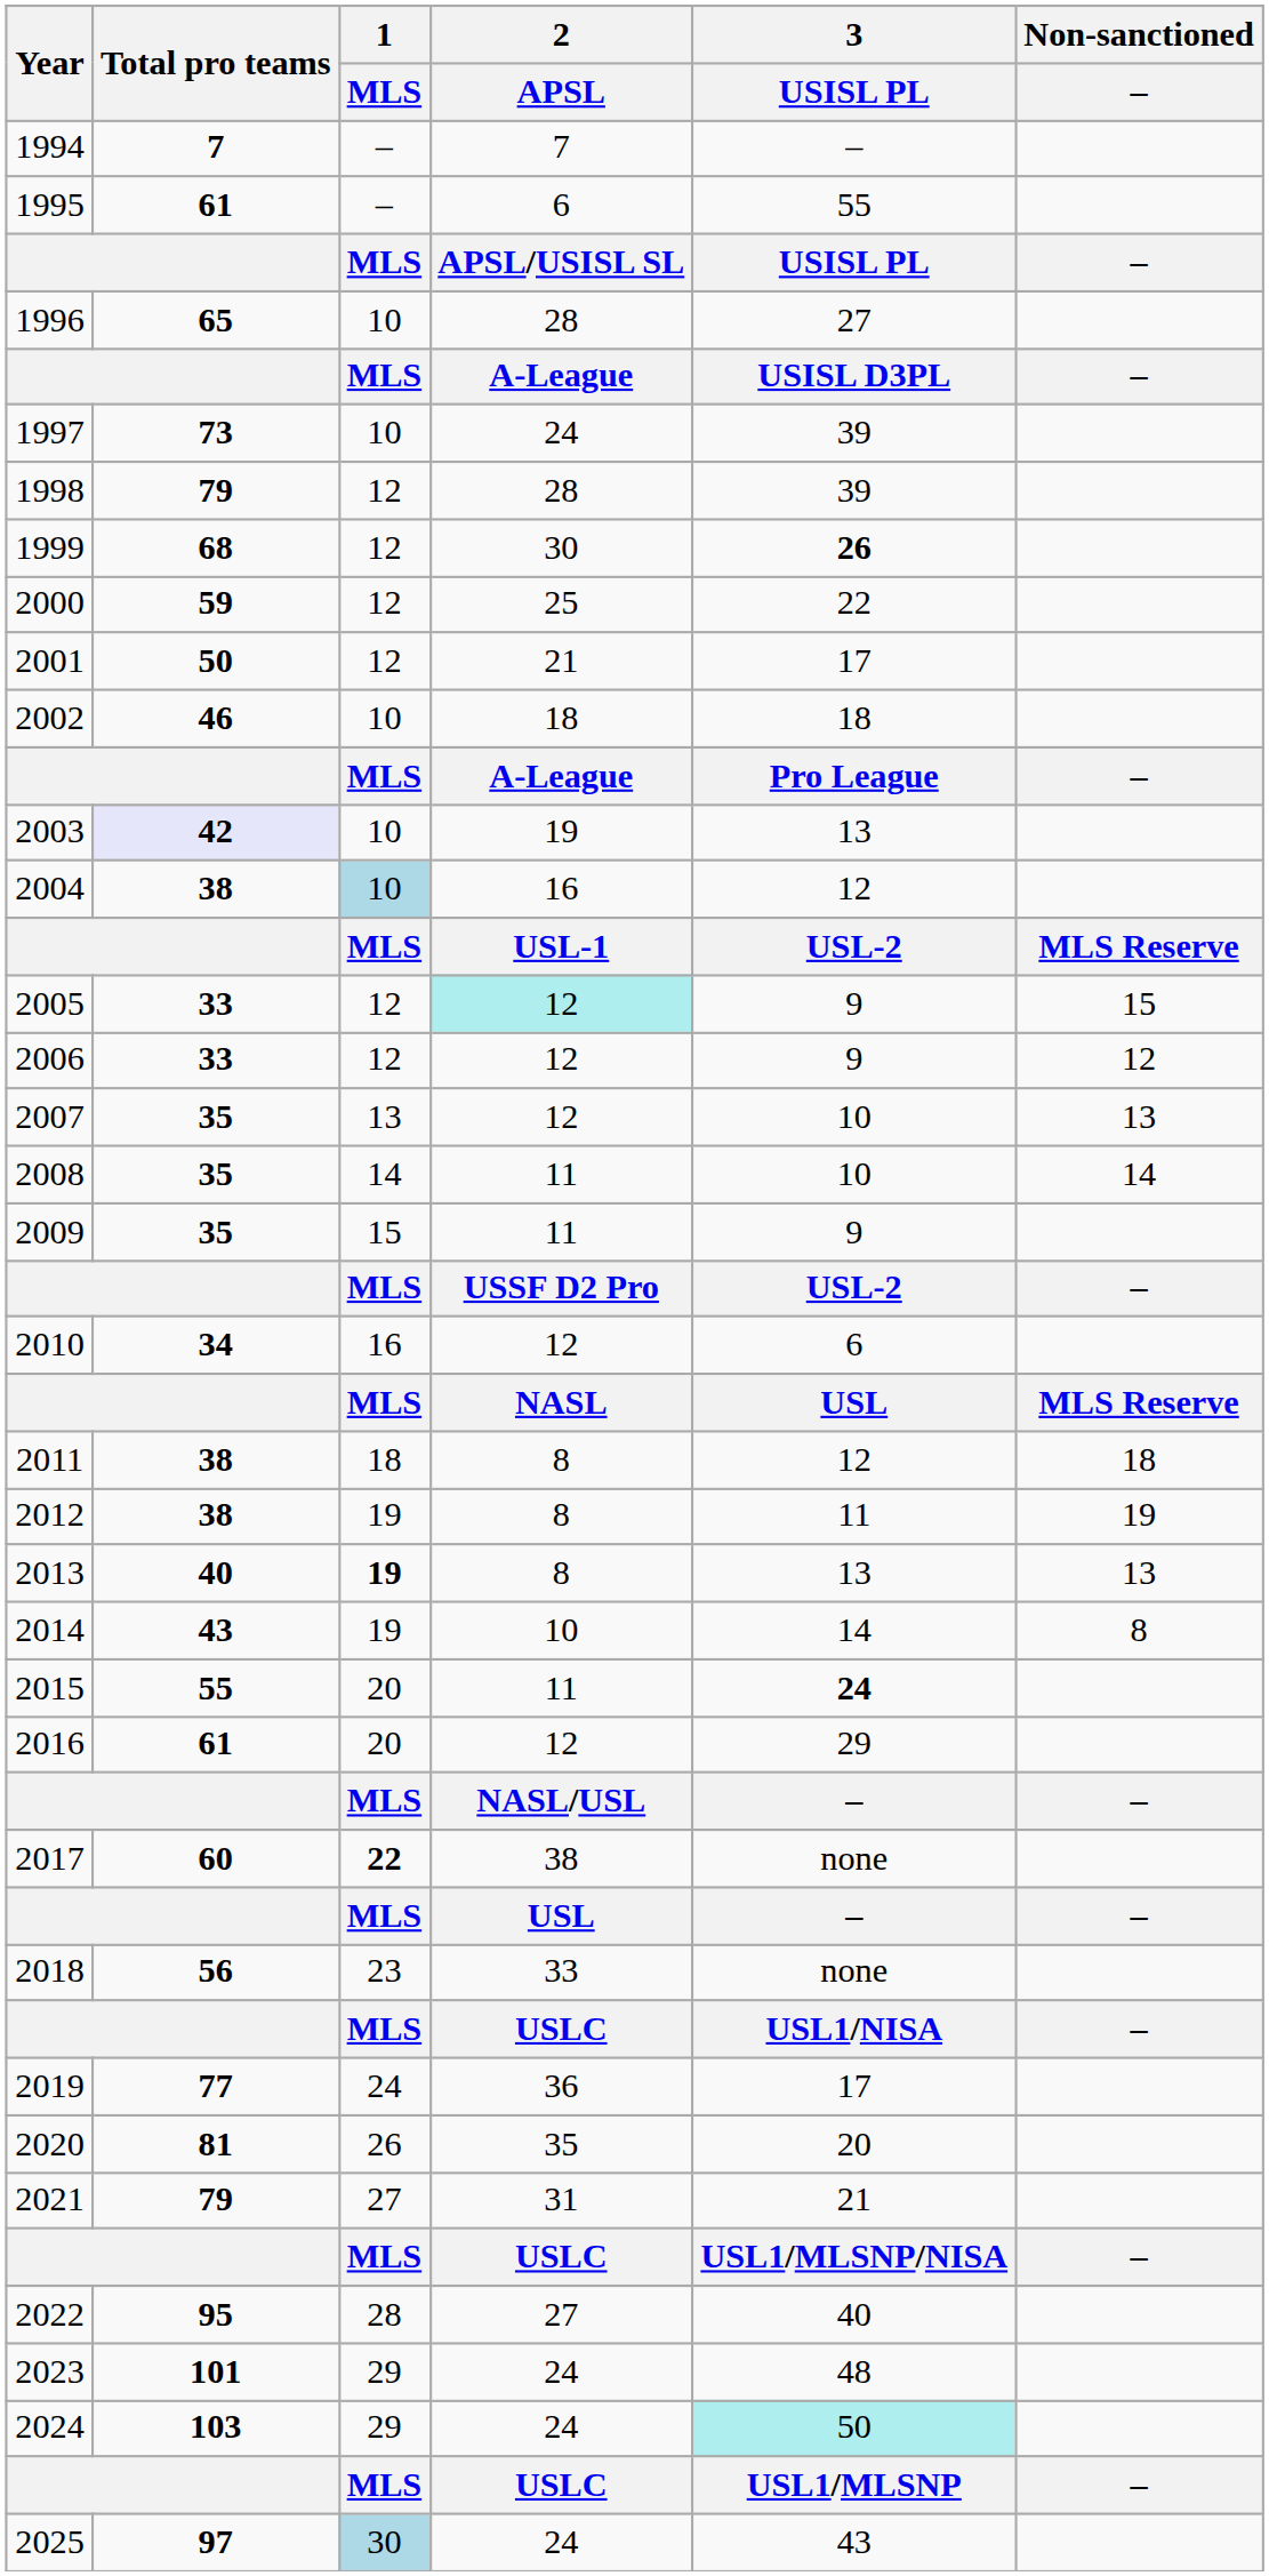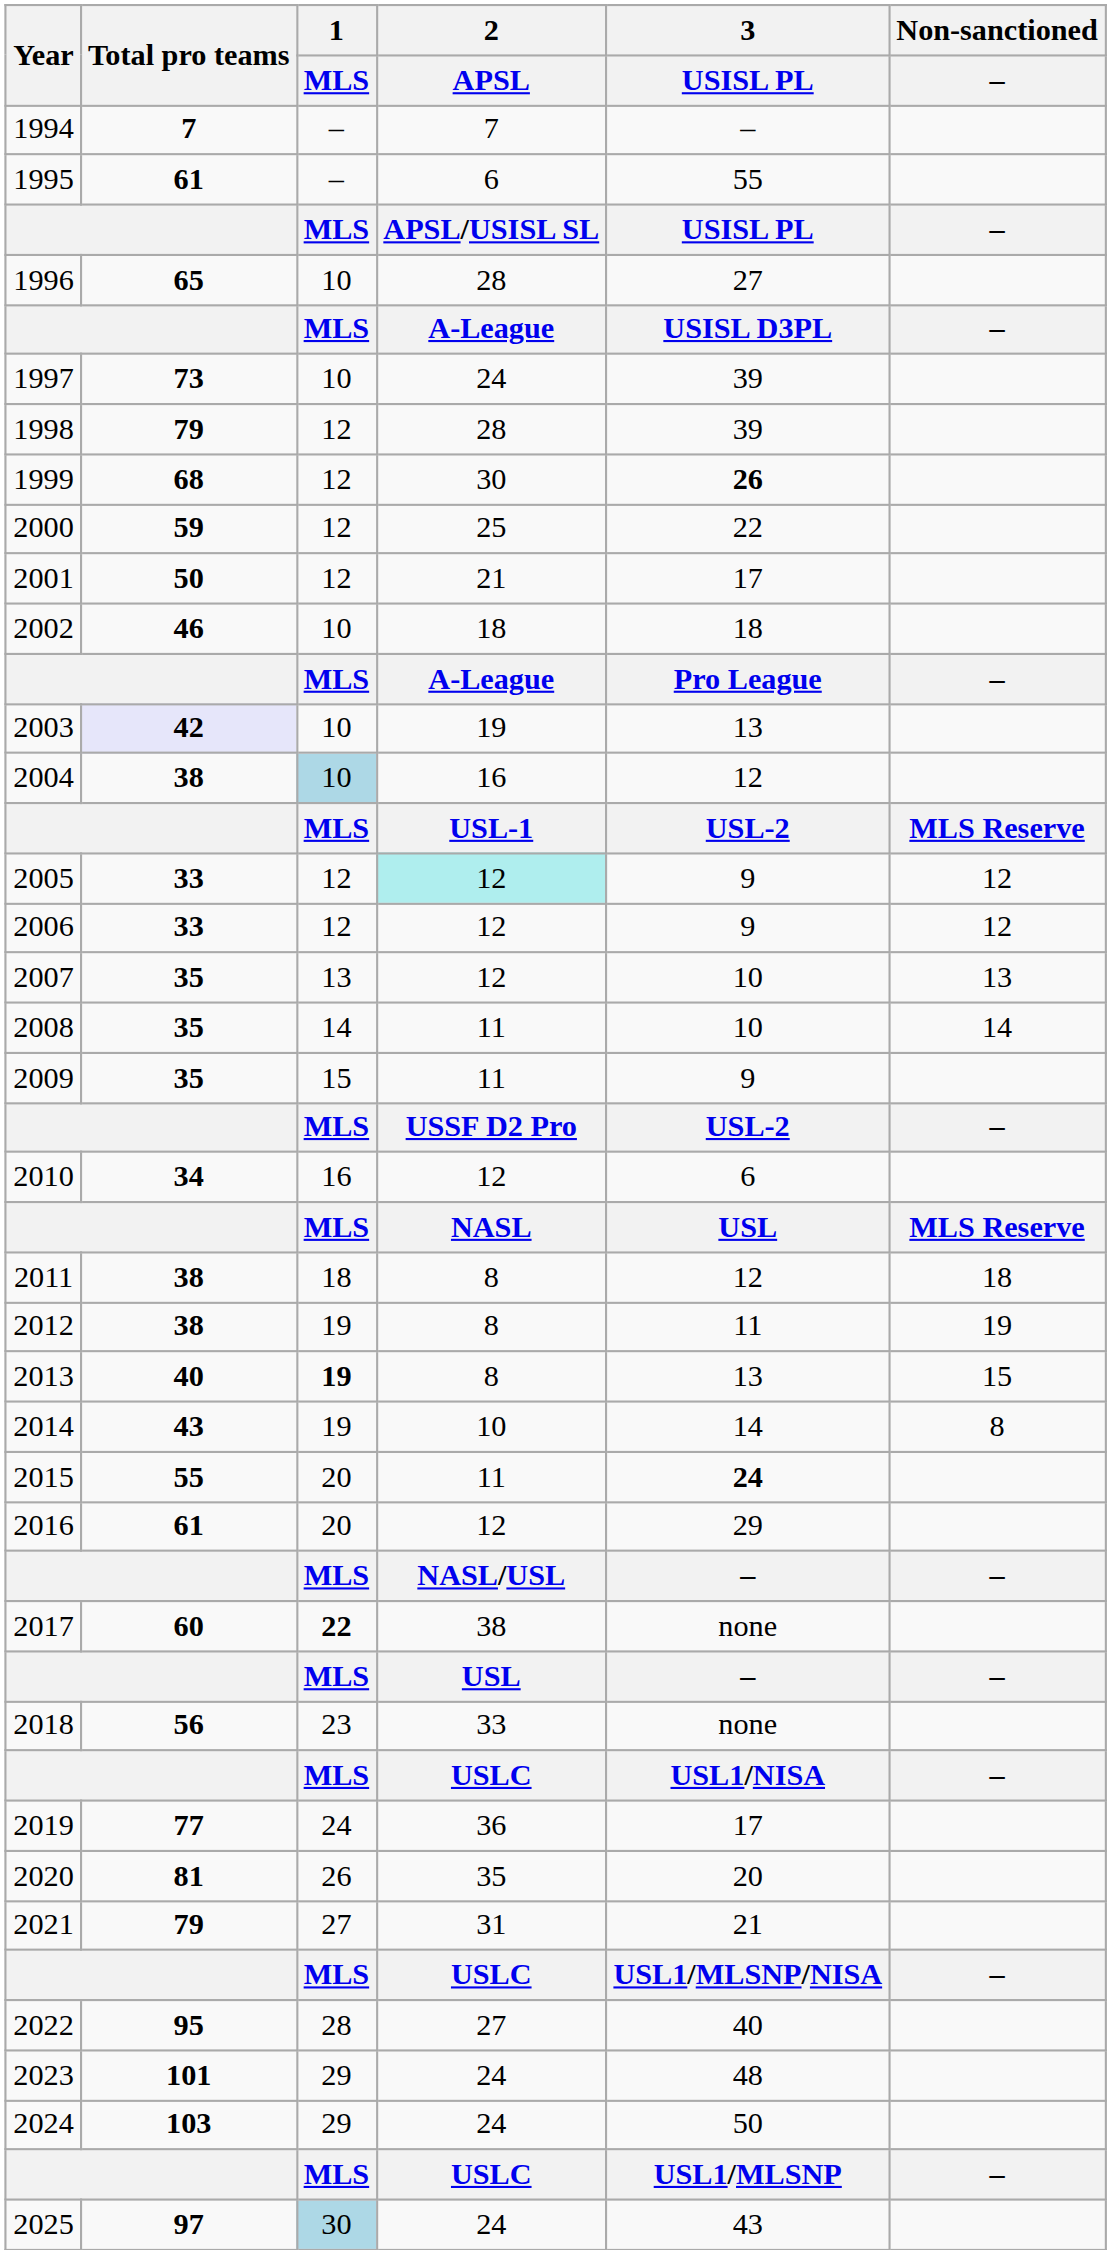2005 | Non-sanctioned / –: 15 -> 12
2013 | Non-sanctioned / –: 13 -> 15
2024 | 3 / USISL PL: paleturquoise background -> no background
